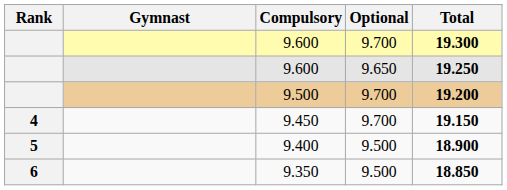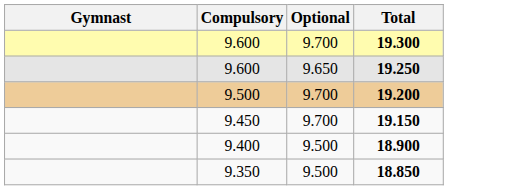- column: Rank | 4 | 5 | 6
